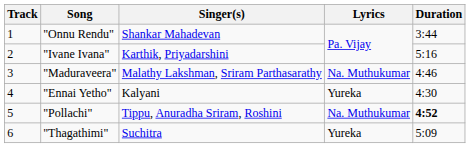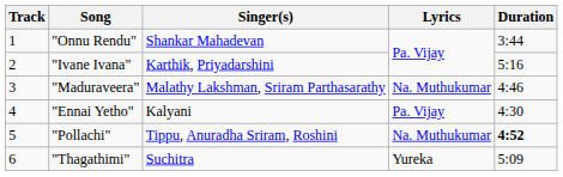"Ennai Yetho" | Lyrics: Yureka -> Pa. Vijay
